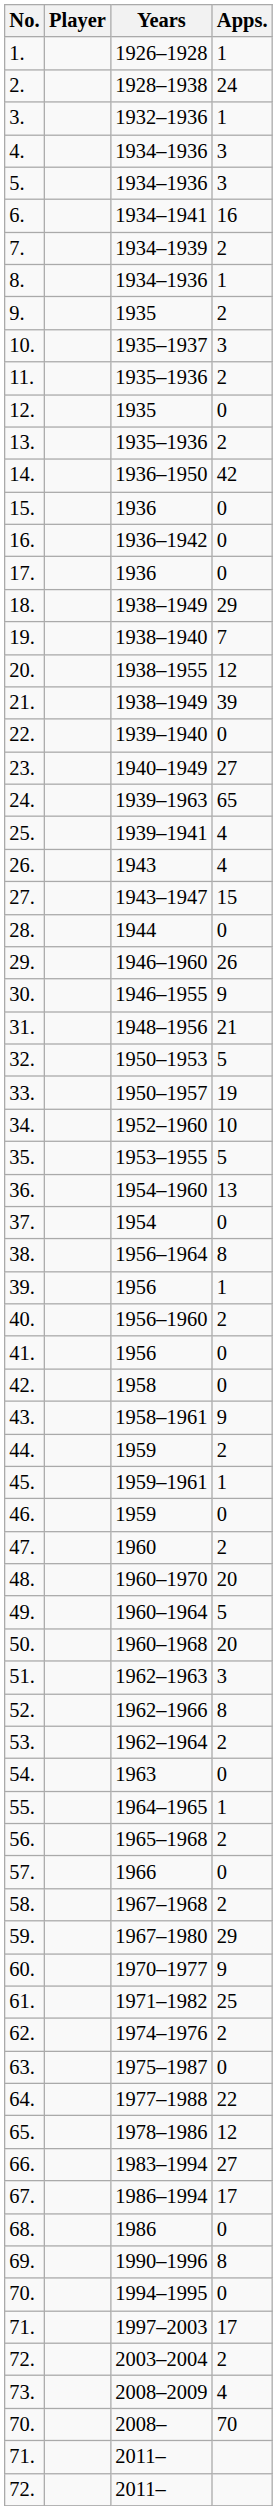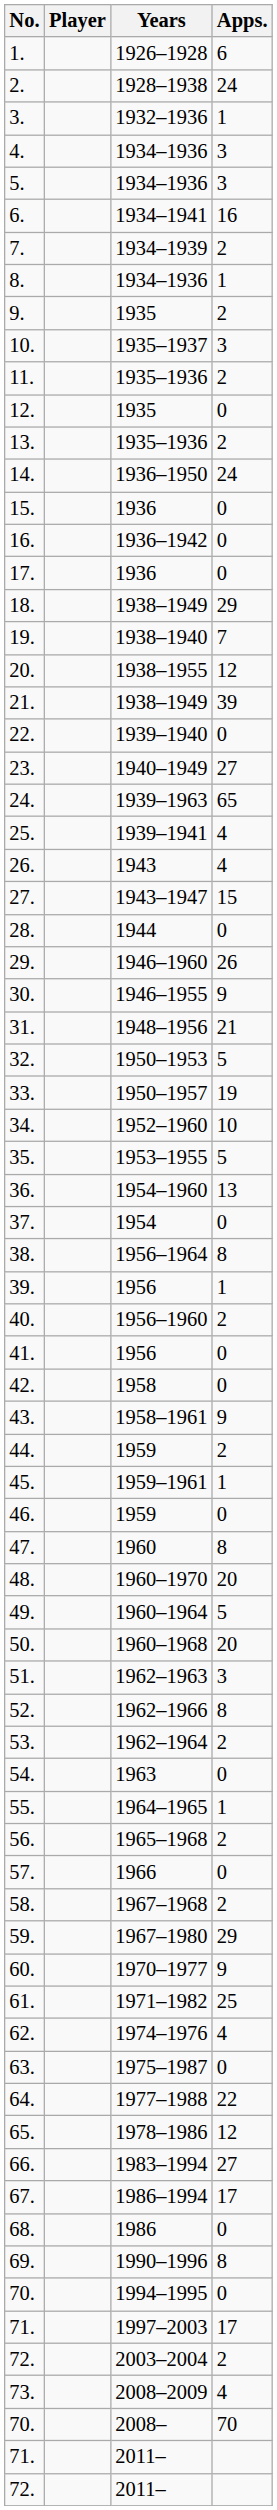1. | Apps.: 1 -> 6
14. | Apps.: 42 -> 24
47. | Apps.: 2 -> 8
62. | Apps.: 2 -> 4
